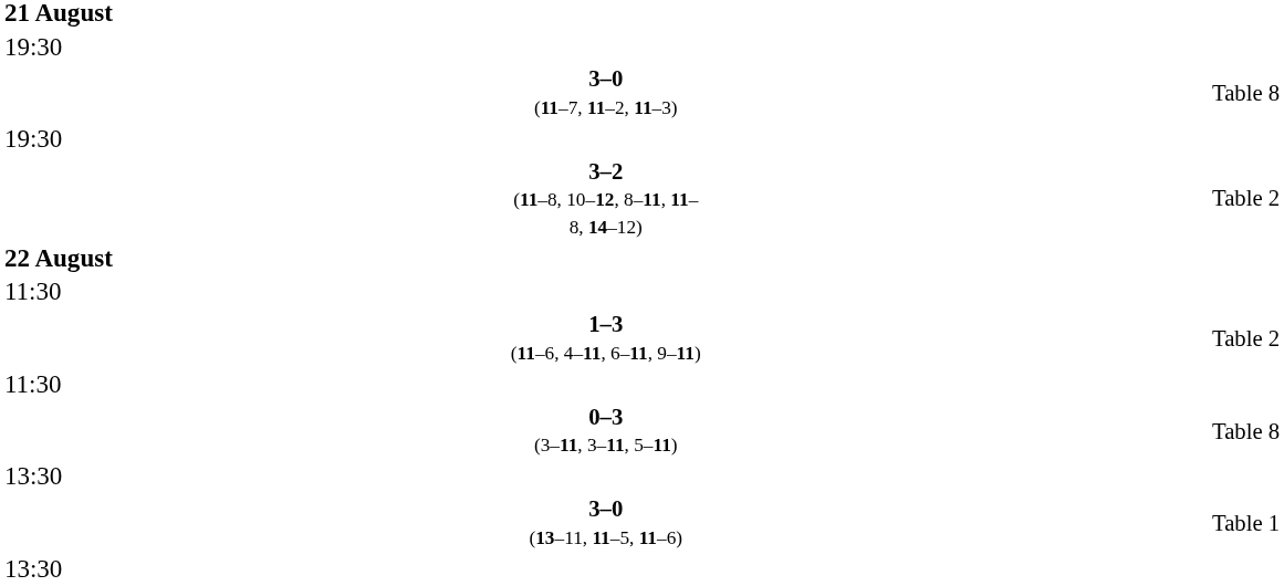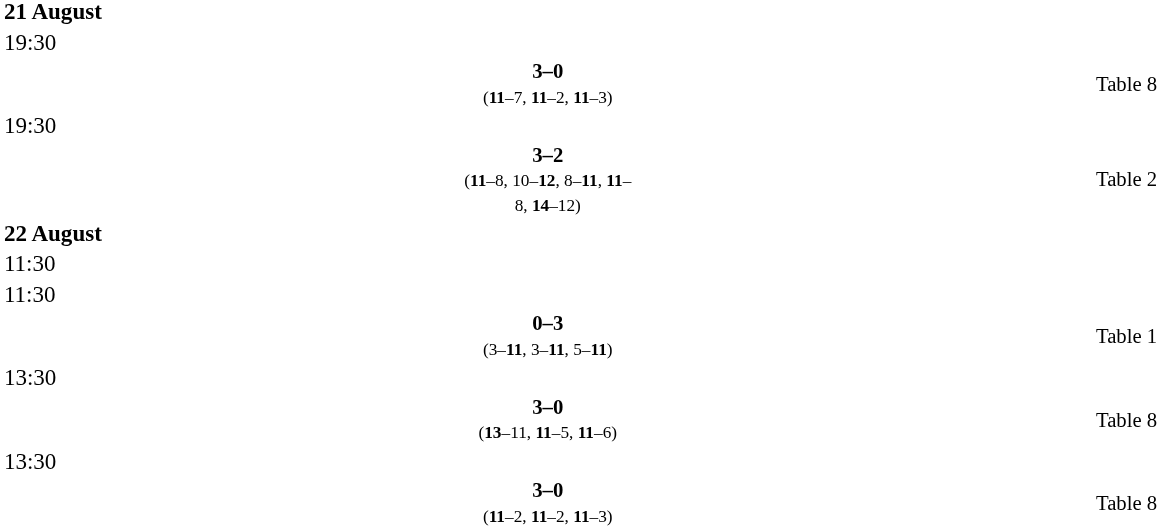- row: 1–3 (11–6, 4–11, 6–11, 9–11) | Table 2
0–3 (3–11, 3–11, 5–11) | column 4: Table 8 -> Table 1
3–0 (13–11, 11–5, 11–6) | column 4: Table 1 -> Table 8
+ row: 3–0 (11–2, 11–2, 11–3) | Table 8
